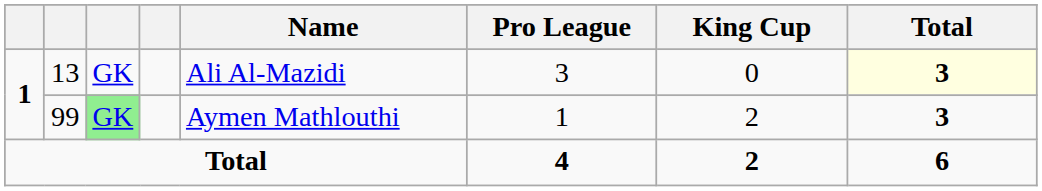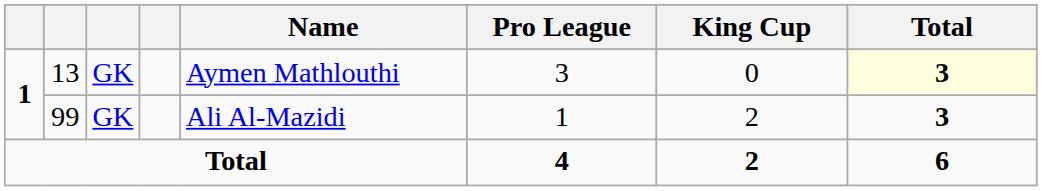13 | Name: Ali Al-Mazidi -> Aymen Mathlouthi
99 | column 3: lightgreen background -> no background
99 | Name: Aymen Mathlouthi -> Ali Al-Mazidi
